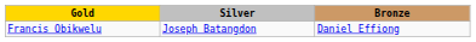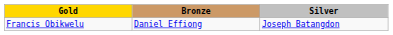columns swapped: Silver <-> Bronze
